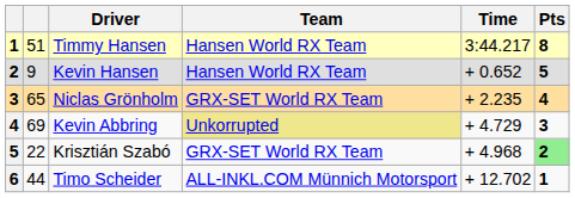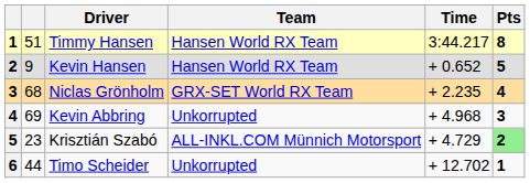Niclas Grönholm | column 2: 65 -> 68
Kevin Abbring | Team: khaki background -> no background
Kevin Abbring | Time: + 4.729 -> + 4.968
Krisztián Szabó | column 2: 22 -> 23
Krisztián Szabó | Team: GRX-SET World RX Team -> ALL-INKL.COM Münnich Motorsport
Krisztián Szabó | Time: + 4.968 -> + 4.729
Timo Scheider | Team: ALL-INKL.COM Münnich Motorsport -> Unkorrupted
